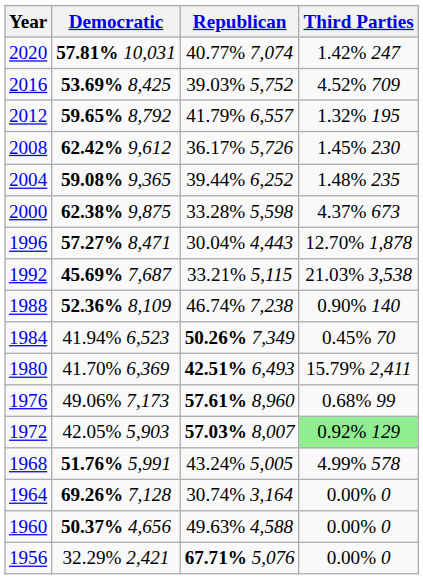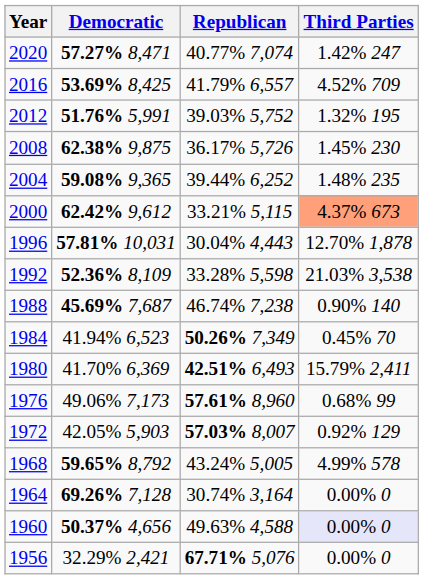2020 | Democratic: 57.81% 10,031 -> 57.27% 8,471
2016 | Republican: 39.03% 5,752 -> 41.79% 6,557
2012 | Democratic: 59.65% 8,792 -> 51.76% 5,991
2012 | Republican: 41.79% 6,557 -> 39.03% 5,752
2008 | Democratic: 62.42% 9,612 -> 62.38% 9,875
2000 | Democratic: 62.38% 9,875 -> 62.42% 9,612
2000 | Republican: 33.28% 5,598 -> 33.21% 5,115
2000 | Third Parties: no background -> lightsalmon background
1996 | Democratic: 57.27% 8,471 -> 57.81% 10,031
1992 | Democratic: 45.69% 7,687 -> 52.36% 8,109
1992 | Republican: 33.21% 5,115 -> 33.28% 5,598
1988 | Democratic: 52.36% 8,109 -> 45.69% 7,687
1972 | Third Parties: lightgreen background -> no background
1968 | Democratic: 51.76% 5,991 -> 59.65% 8,792
1960 | Third Parties: no background -> lavender background
